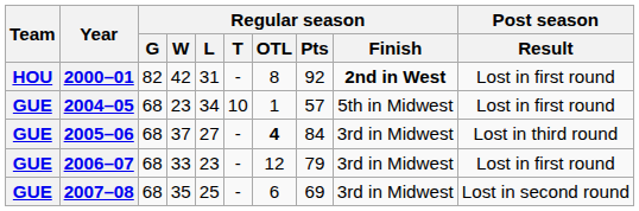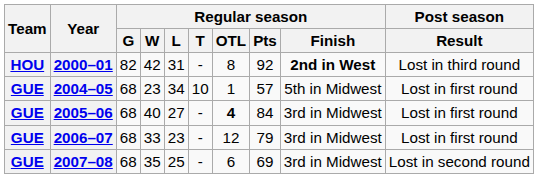2000–01 | Post season / Result: Lost in first round -> Lost in third round
2005–06 | Regular season / W: 37 -> 40
2005–06 | Post season / Result: Lost in third round -> Lost in first round
